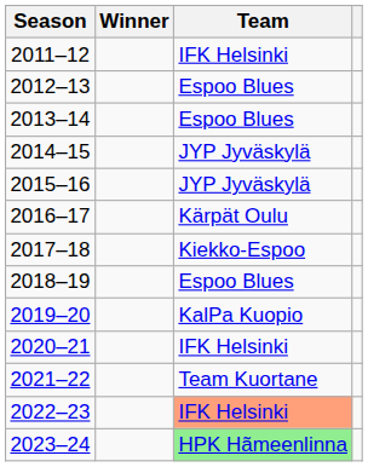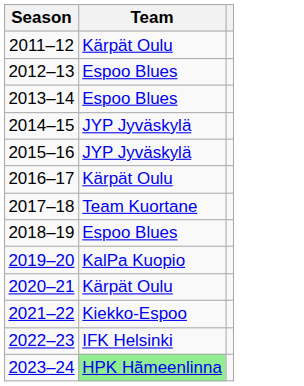- column: Winner
2011–12 | Team: IFK Helsinki -> Kärpät Oulu
2017–18 | Team: Kiekko-Espoo -> Team Kuortane
2020–21 | Team: IFK Helsinki -> Kärpät Oulu
2021–22 | Team: Team Kuortane -> Kiekko-Espoo
2022–23 | Team: lightsalmon background -> no background
